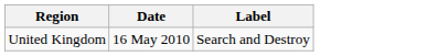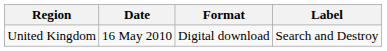+ column: Format | Digital download
